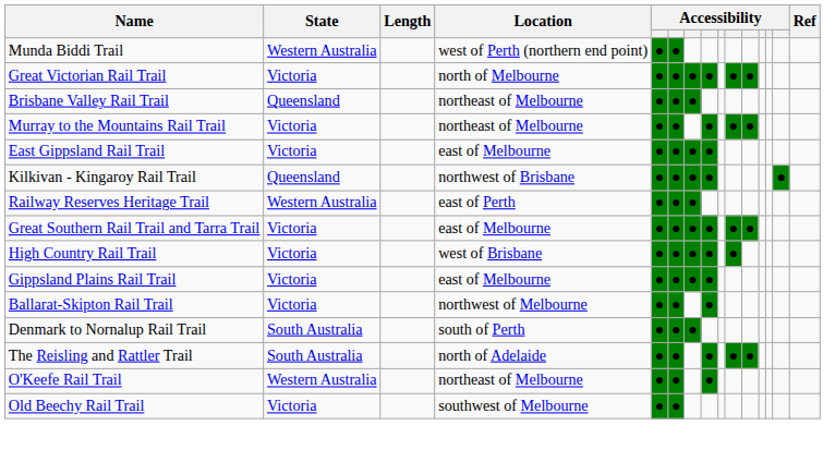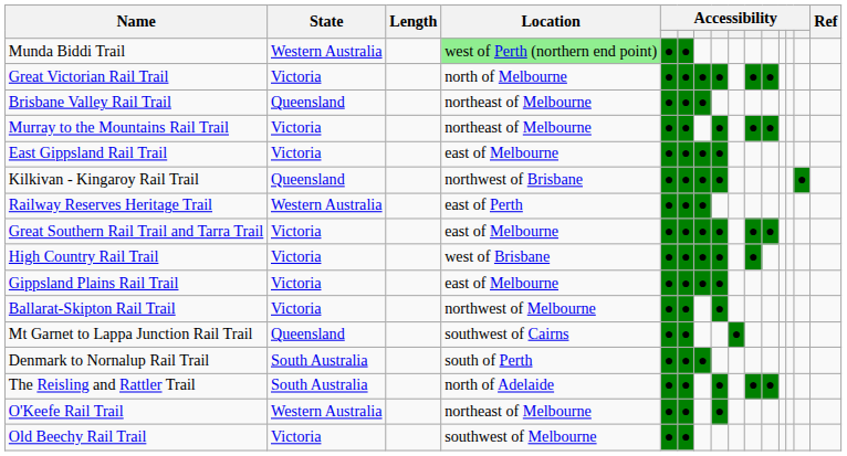Munda Biddi Trail | Location: no background -> lightgreen background
+ row: Mt Garnet to Lappa Junction Rail Trail | Queensland | southwest of Cairns | ● | ● | ●
